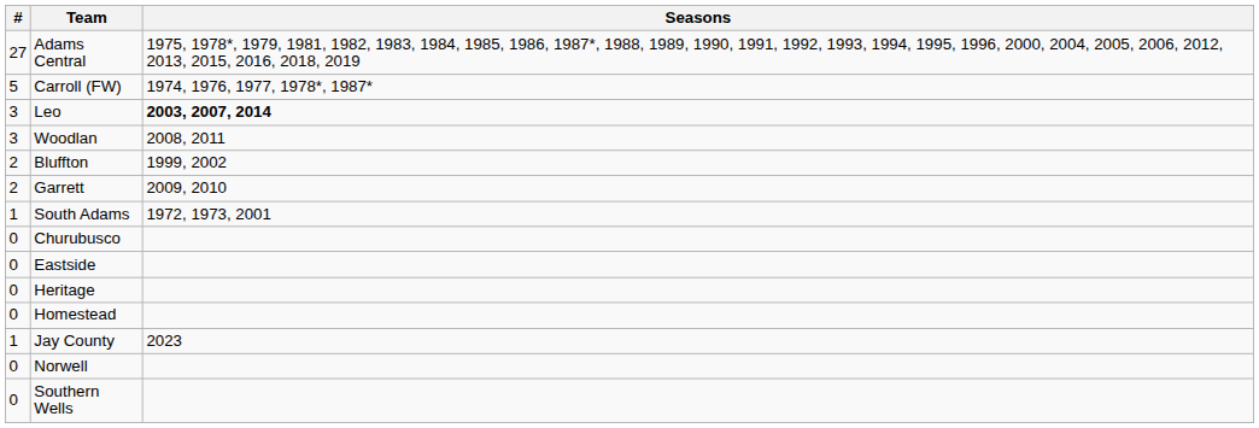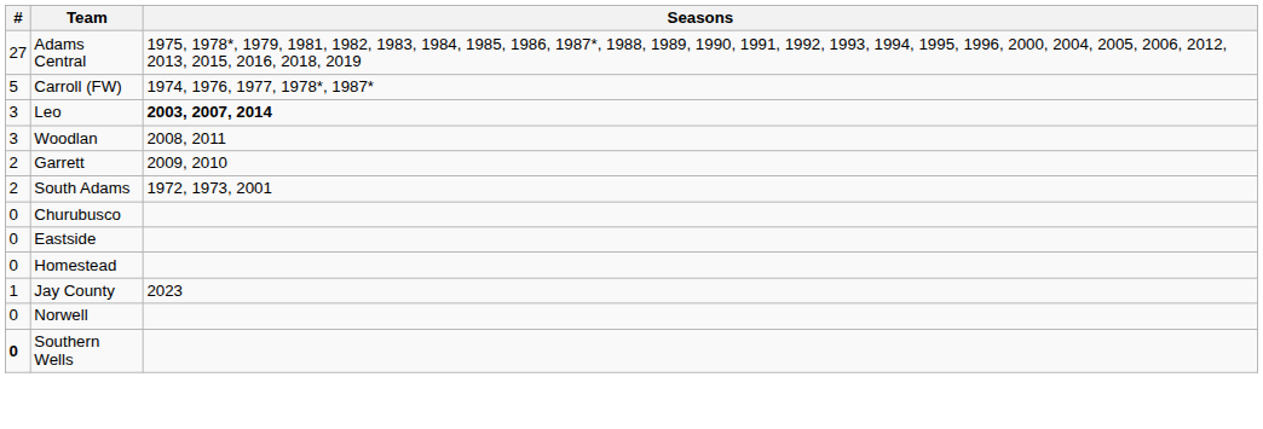- row: 2 | Bluffton | 1999, 2002
South Adams | #: 1 -> 2
- row: 0 | Heritage
Southern Wells | #: normal -> bold
